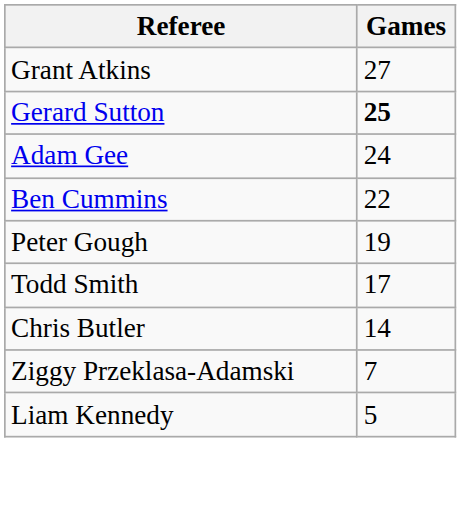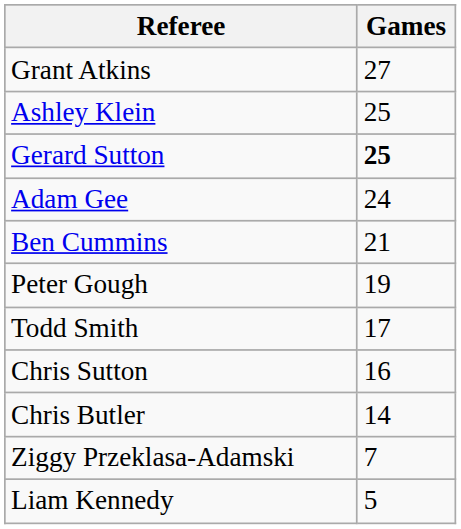+ row: Ashley Klein | 25
Ben Cummins | Games: 22 -> 21
+ row: Chris Sutton | 16
